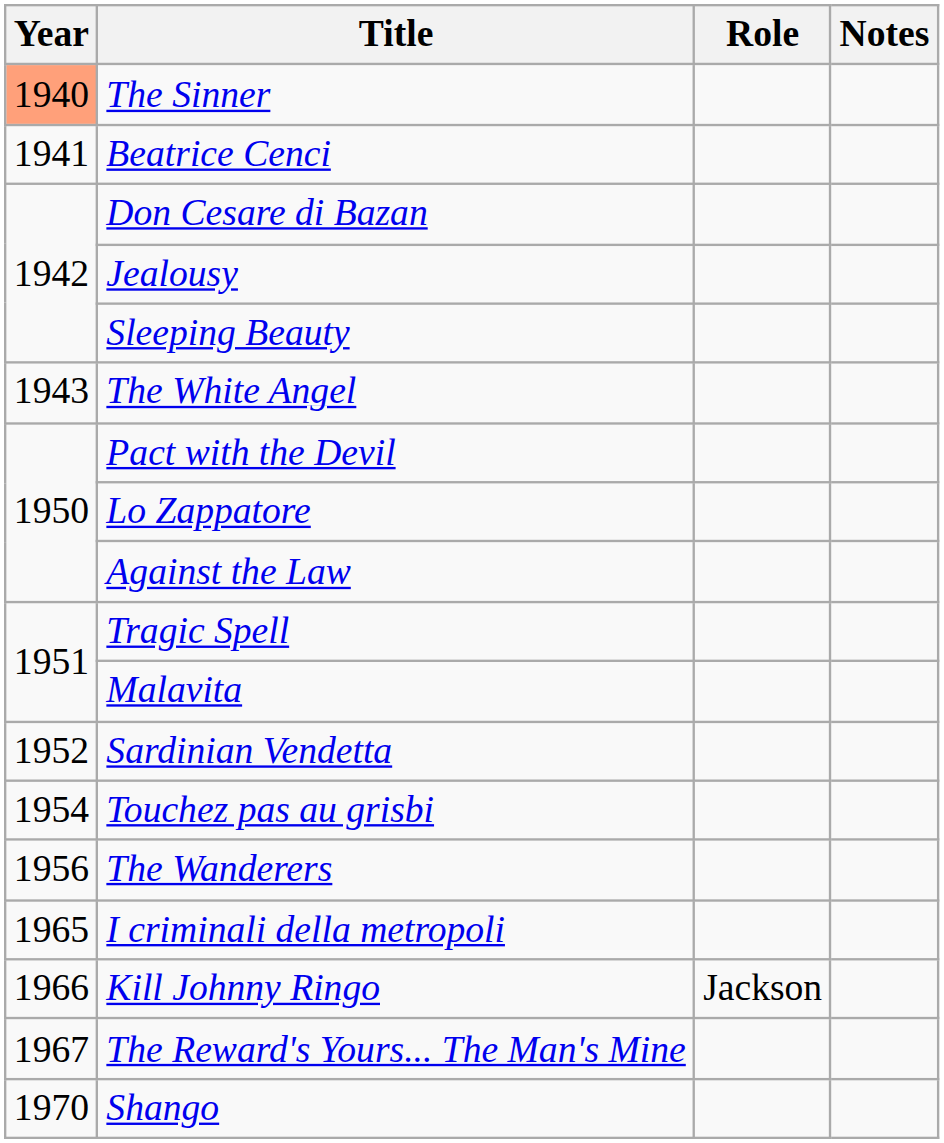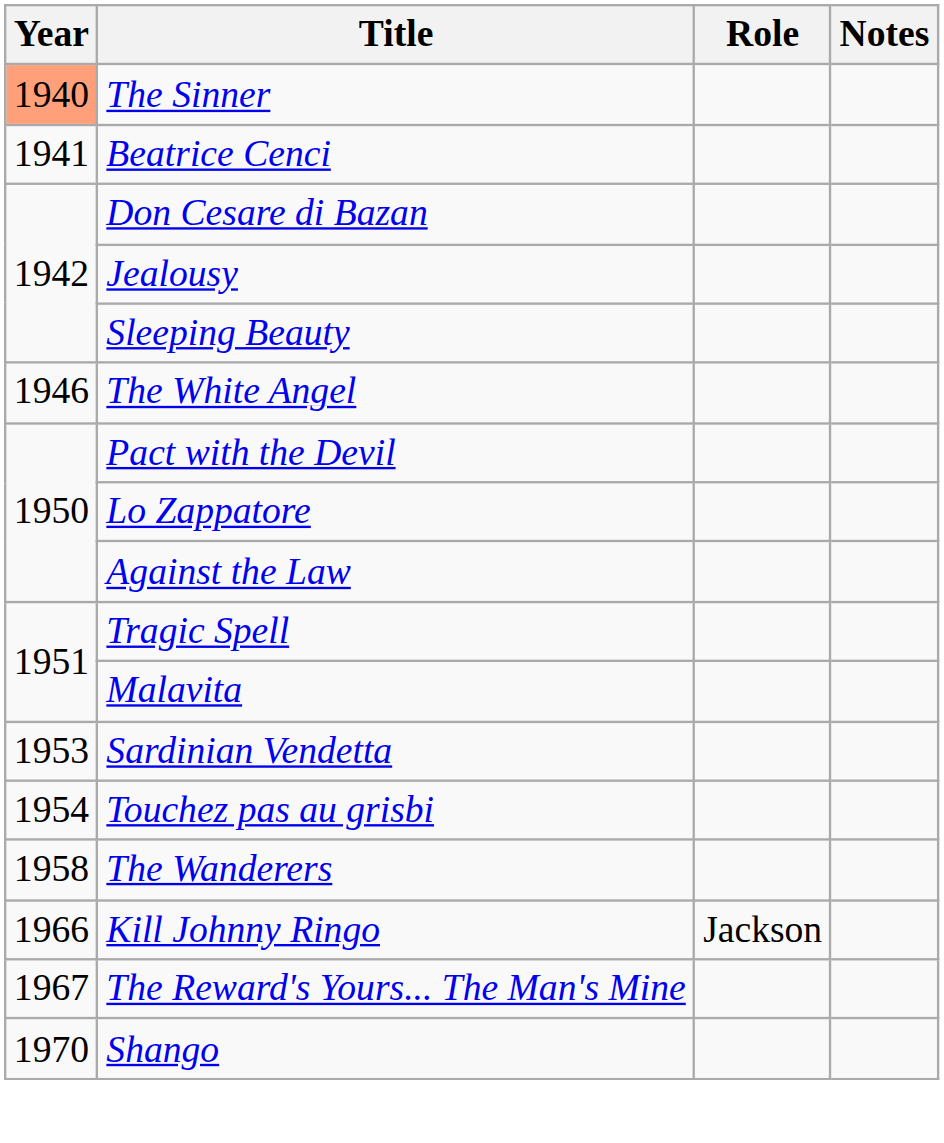The White Angel | Year: 1943 -> 1946
Sardinian Vendetta | Year: 1952 -> 1953
The Wanderers | Year: 1956 -> 1958
- row: 1965 | I criminali della metropoli
